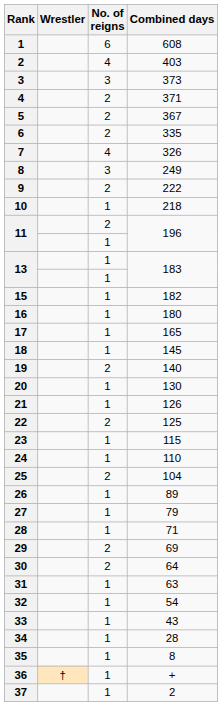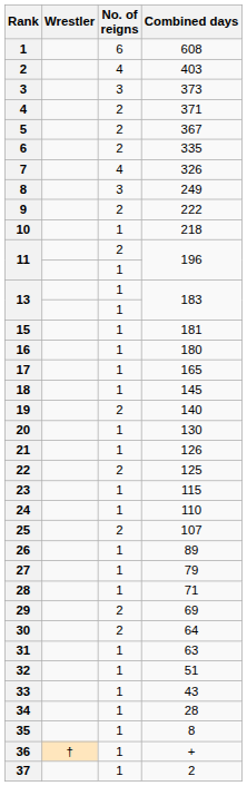15 | Combined days: 182 -> 181
25 | Combined days: 104 -> 107
32 | Combined days: 54 -> 51
